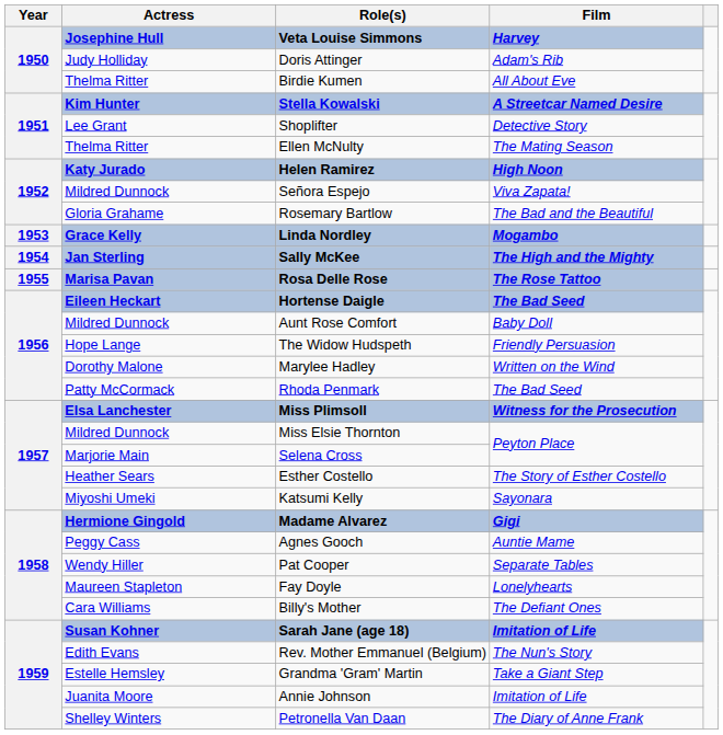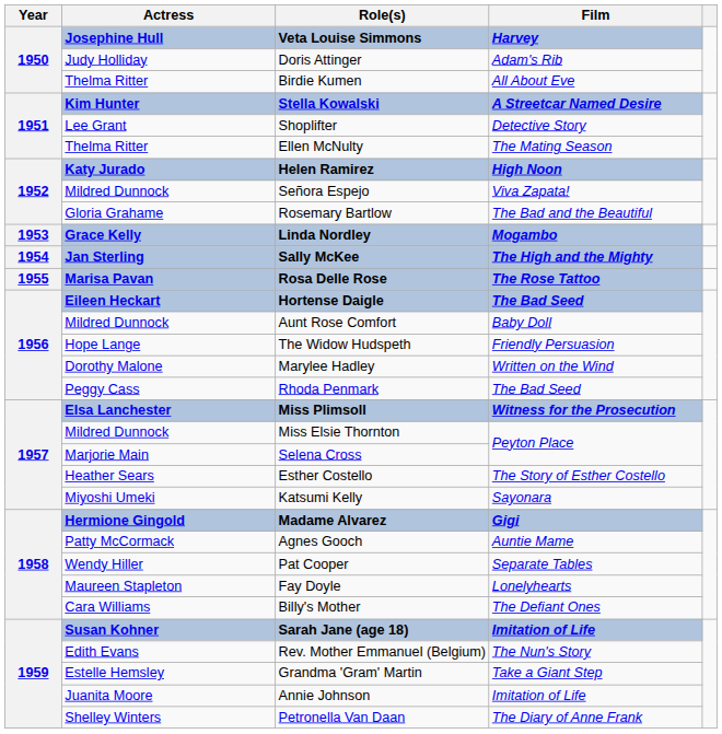Rhoda Penmark | Actress: Patty McCormack -> Peggy Cass
Agnes Gooch | Actress: Peggy Cass -> Patty McCormack
